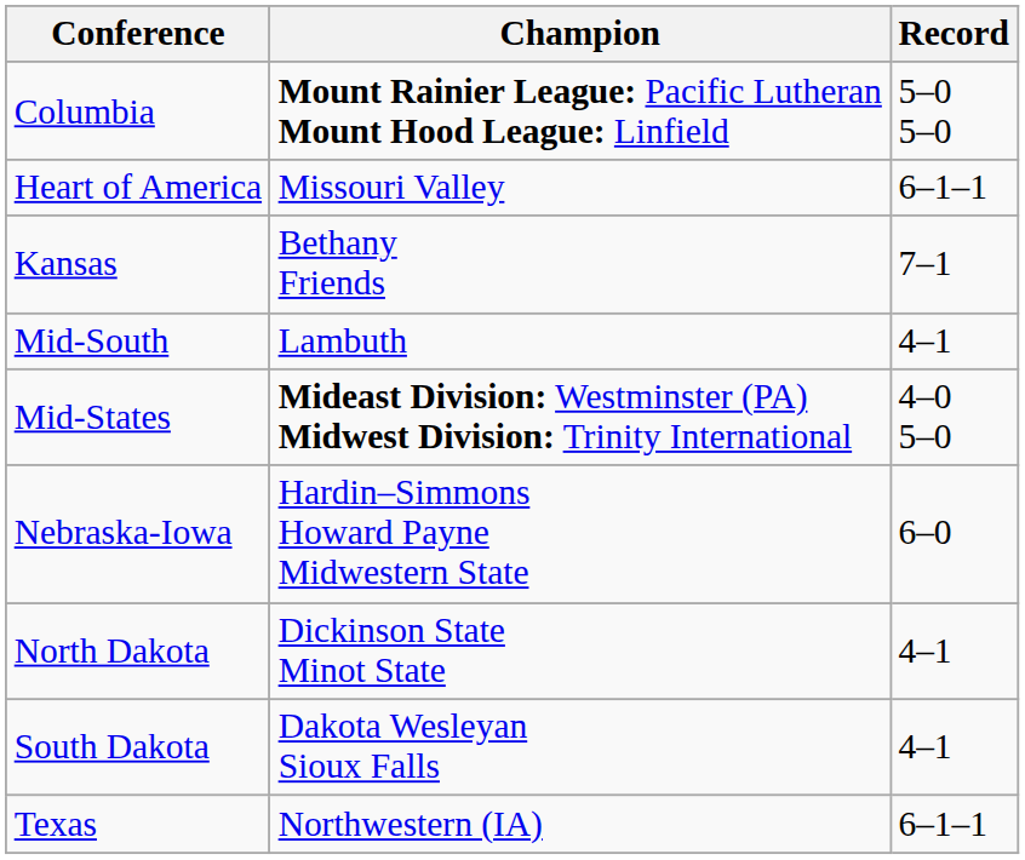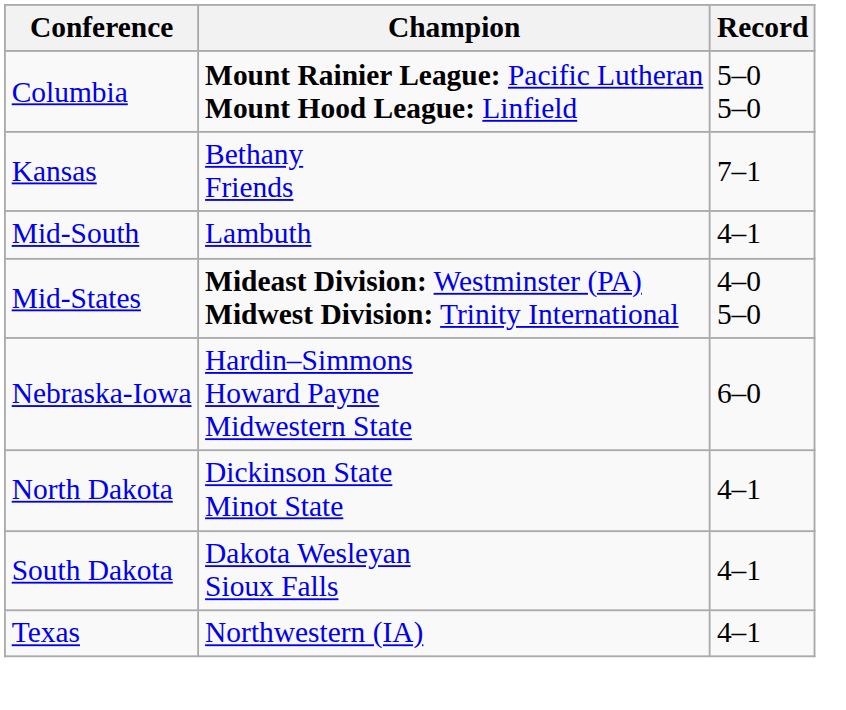- row: Heart of America | Missouri Valley | 6–1–1
Texas | Record: 6–1–1 -> 4–1
